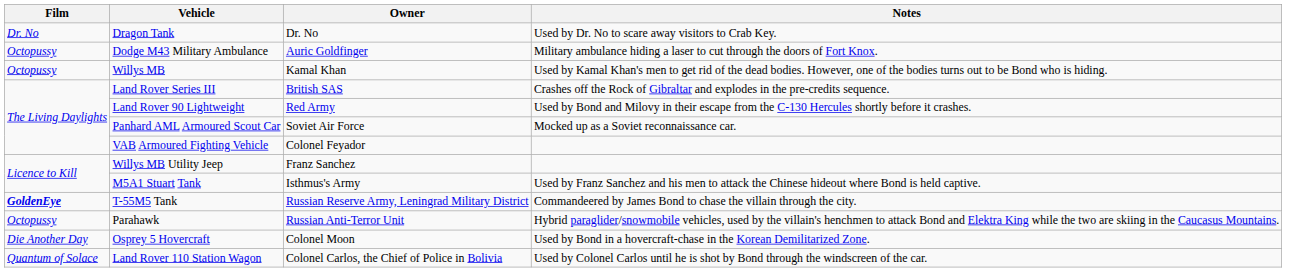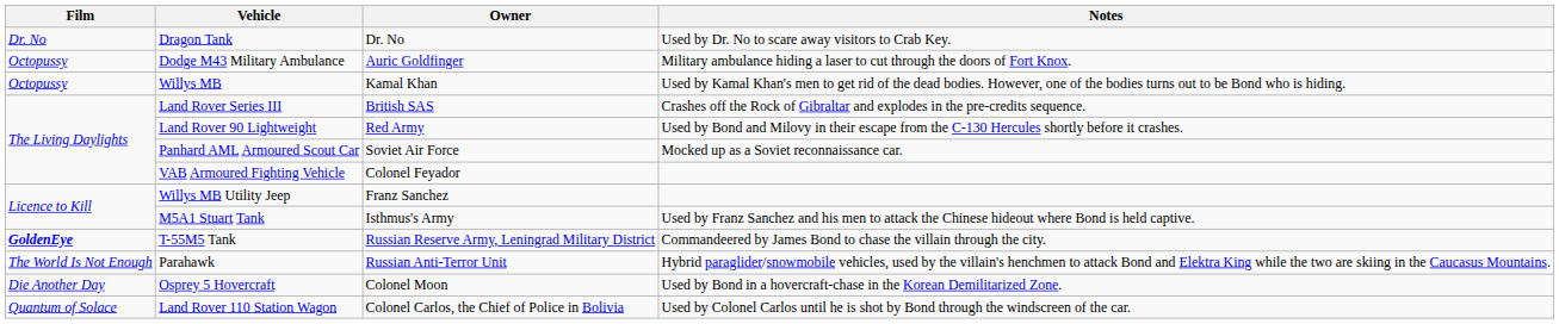Parahawk | Film: Octopussy -> The World Is Not Enough
